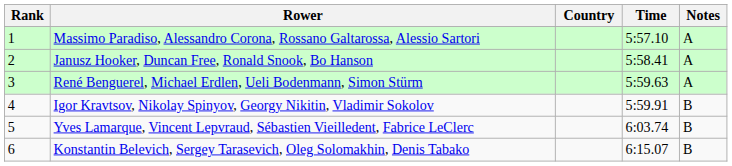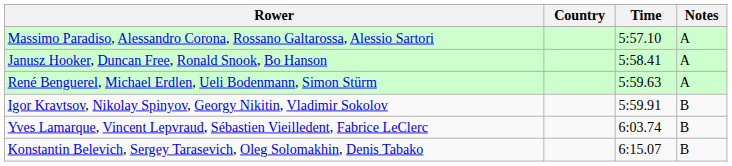- column: Rank | 1 | 2 | 3 | 4 | 5 | 6
